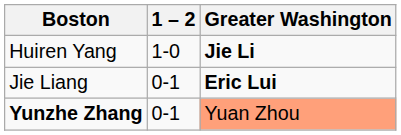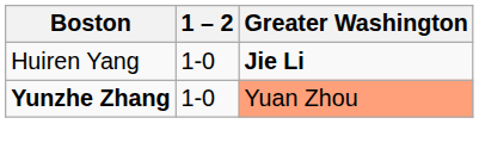- row: Jie Liang | 0-1 | Eric Lui
Yunzhe Zhang | 1 – 2: 0-1 -> 1-0
